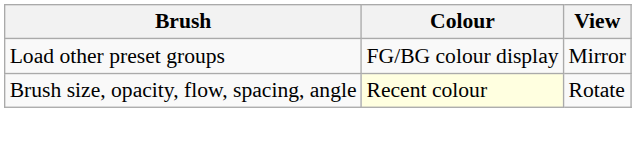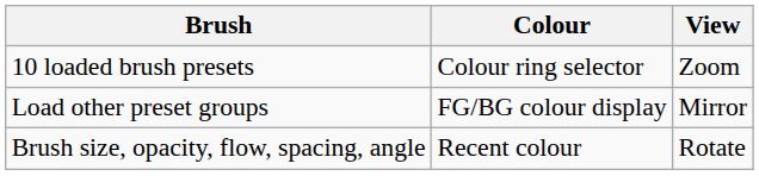+ row: 10 loaded brush presets | Colour ring selector | Zoom
Brush size, opacity, flow, spacing, angle | Colour: lightyellow background -> no background
